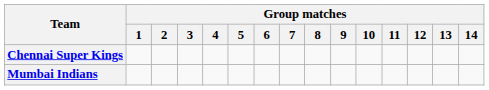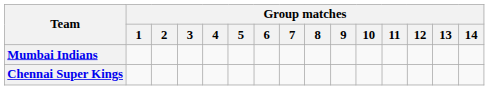rows swapped: Mumbai Indians <-> Chennai Super Kings
